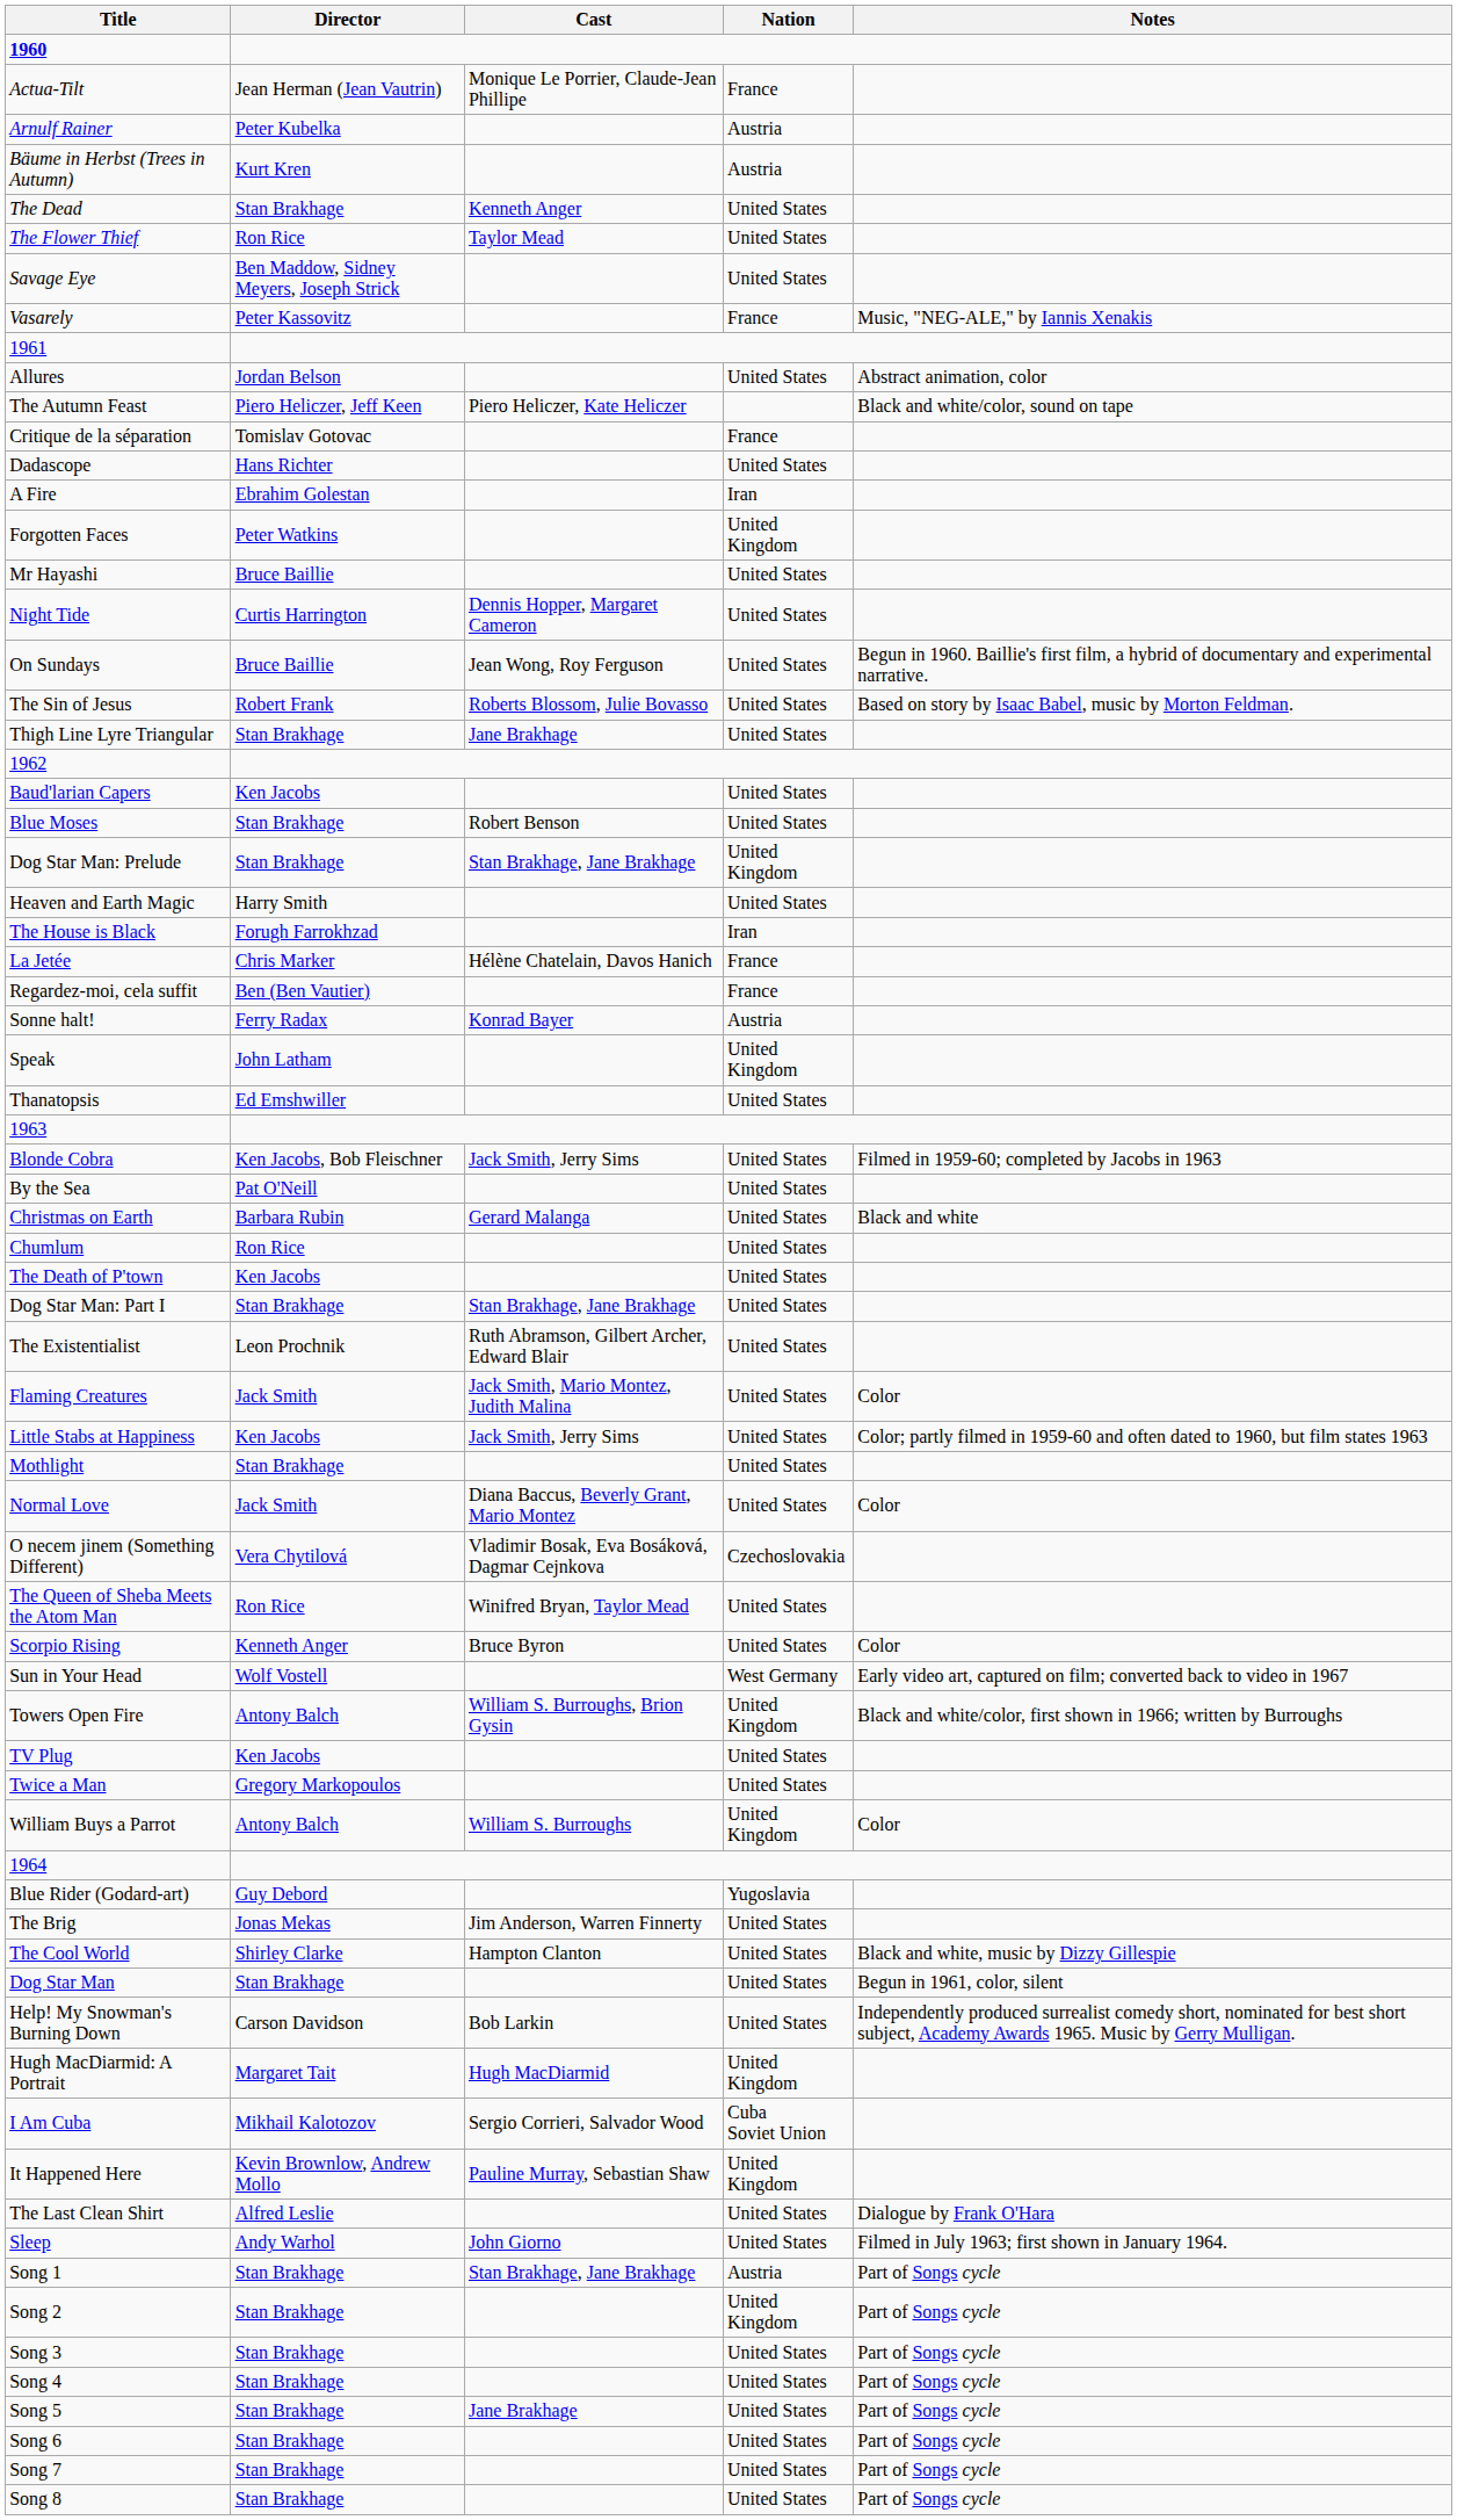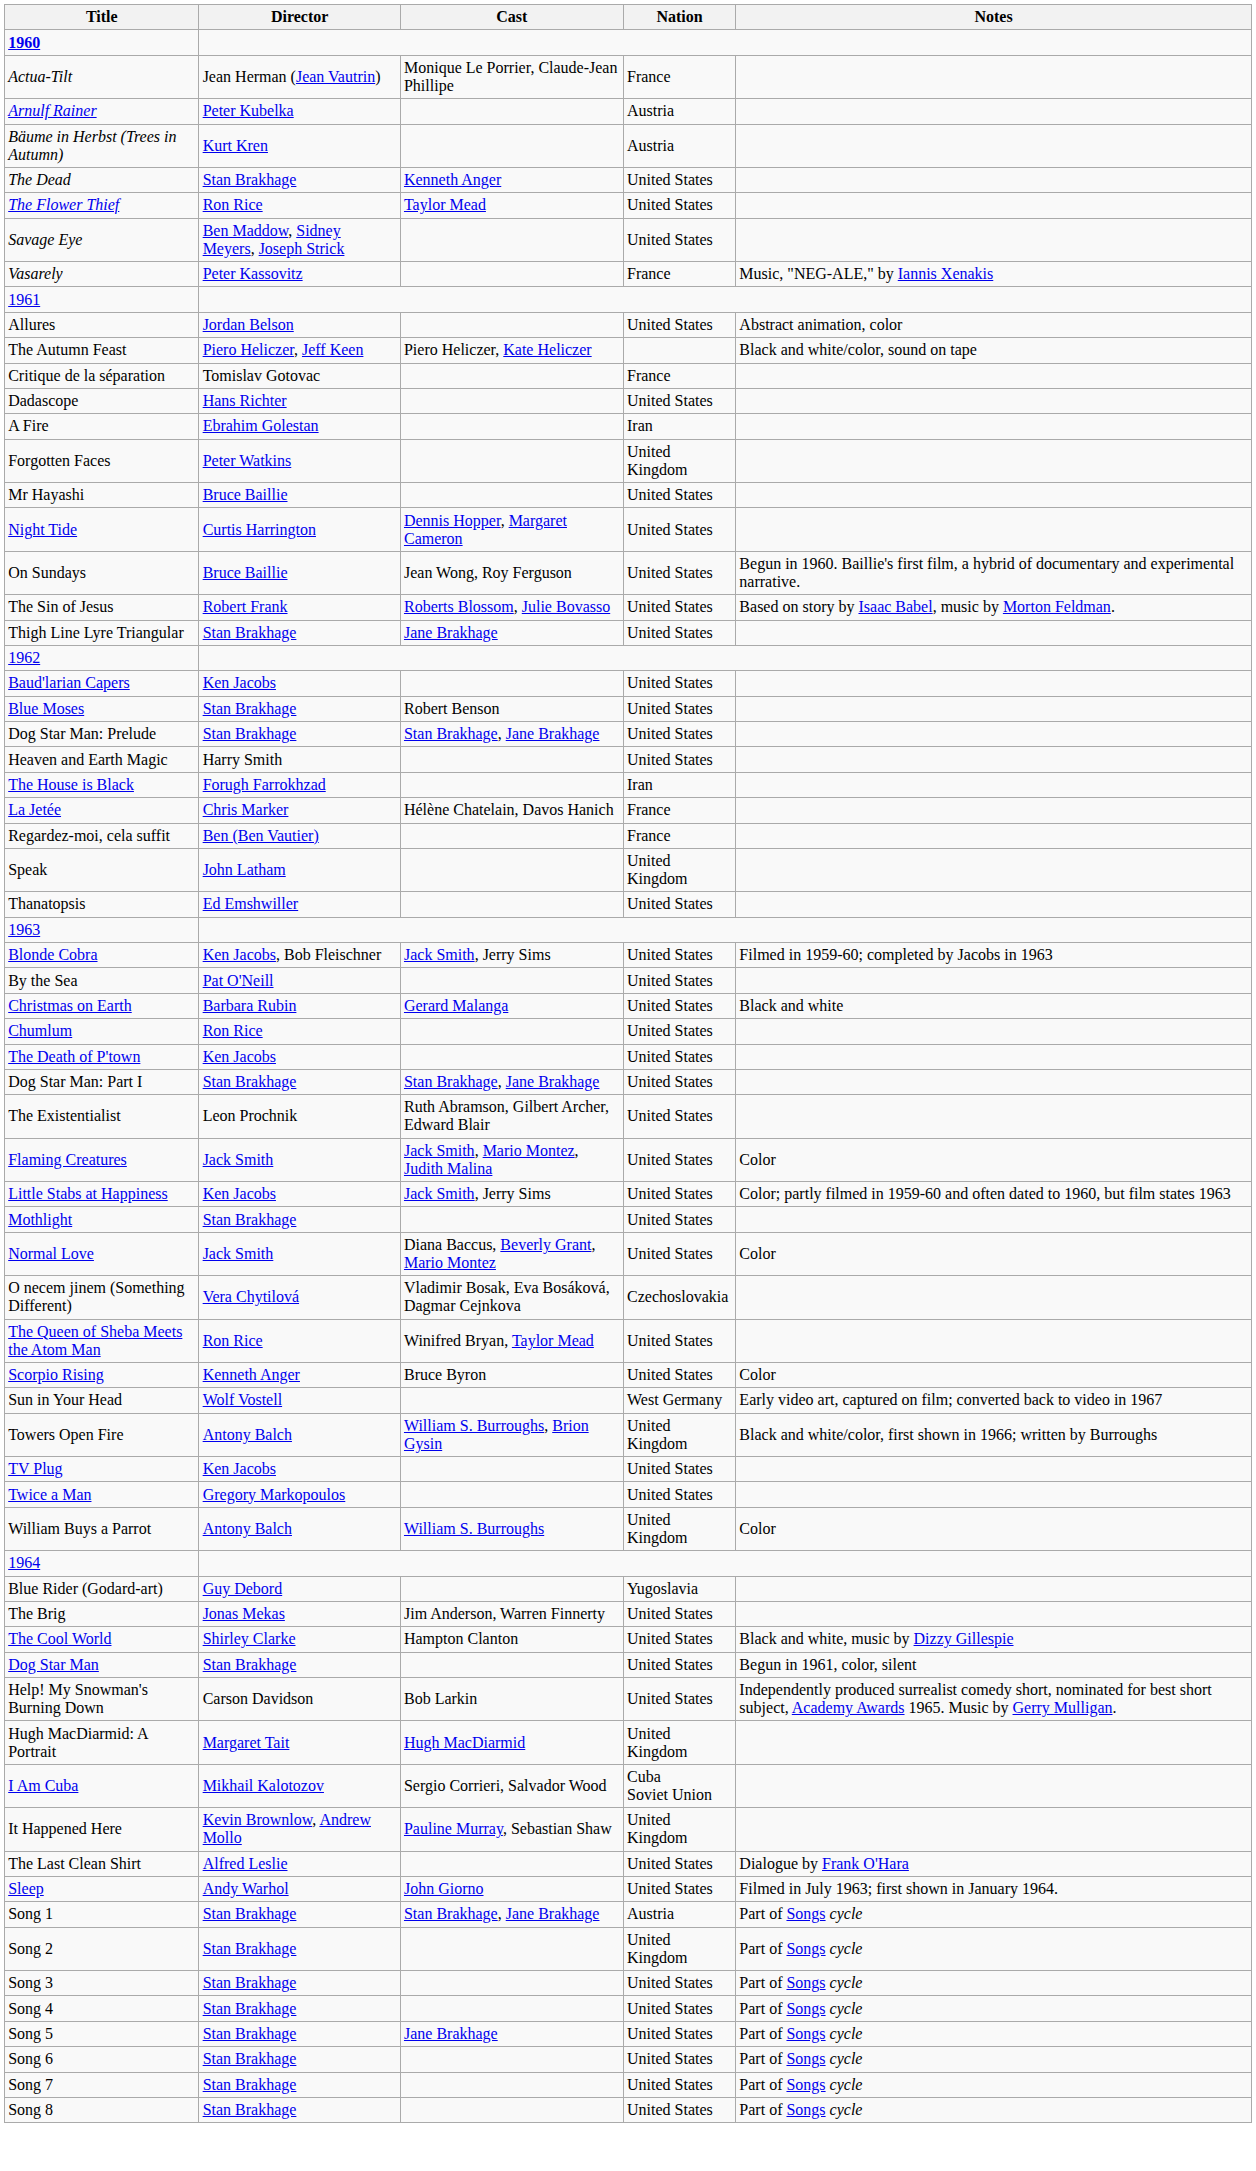Dog Star Man: Prelude | Nation: United Kingdom -> United States
- row: Sonne halt! | Ferry Radax | Konrad Bayer | Austria
